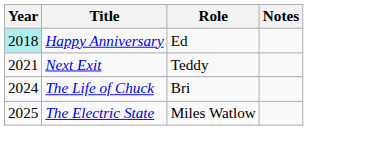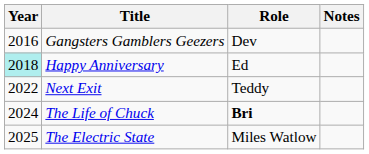+ row: 2016 | Gangsters Gamblers Geezers | Dev
Next Exit | Year: 2021 -> 2022
The Life of Chuck | Role: normal -> bold
